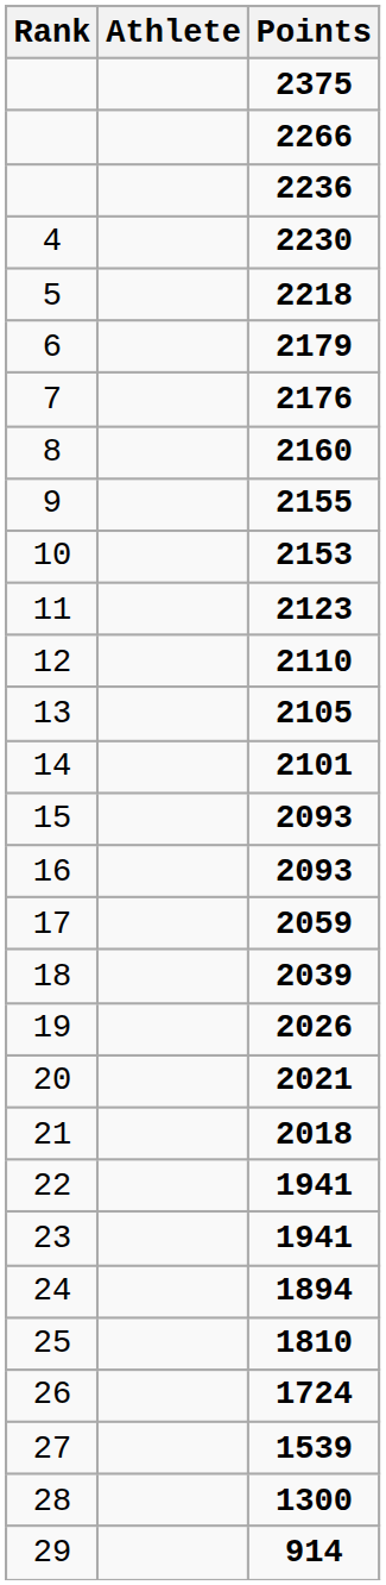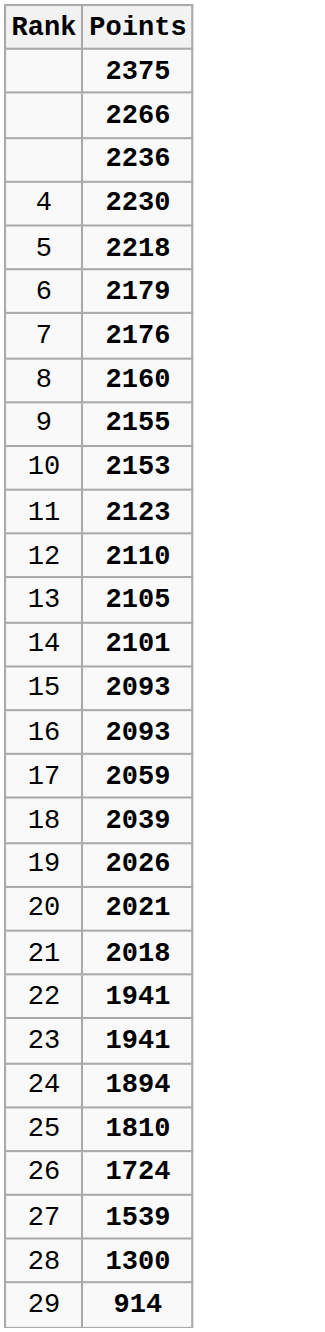- column: Athlete
